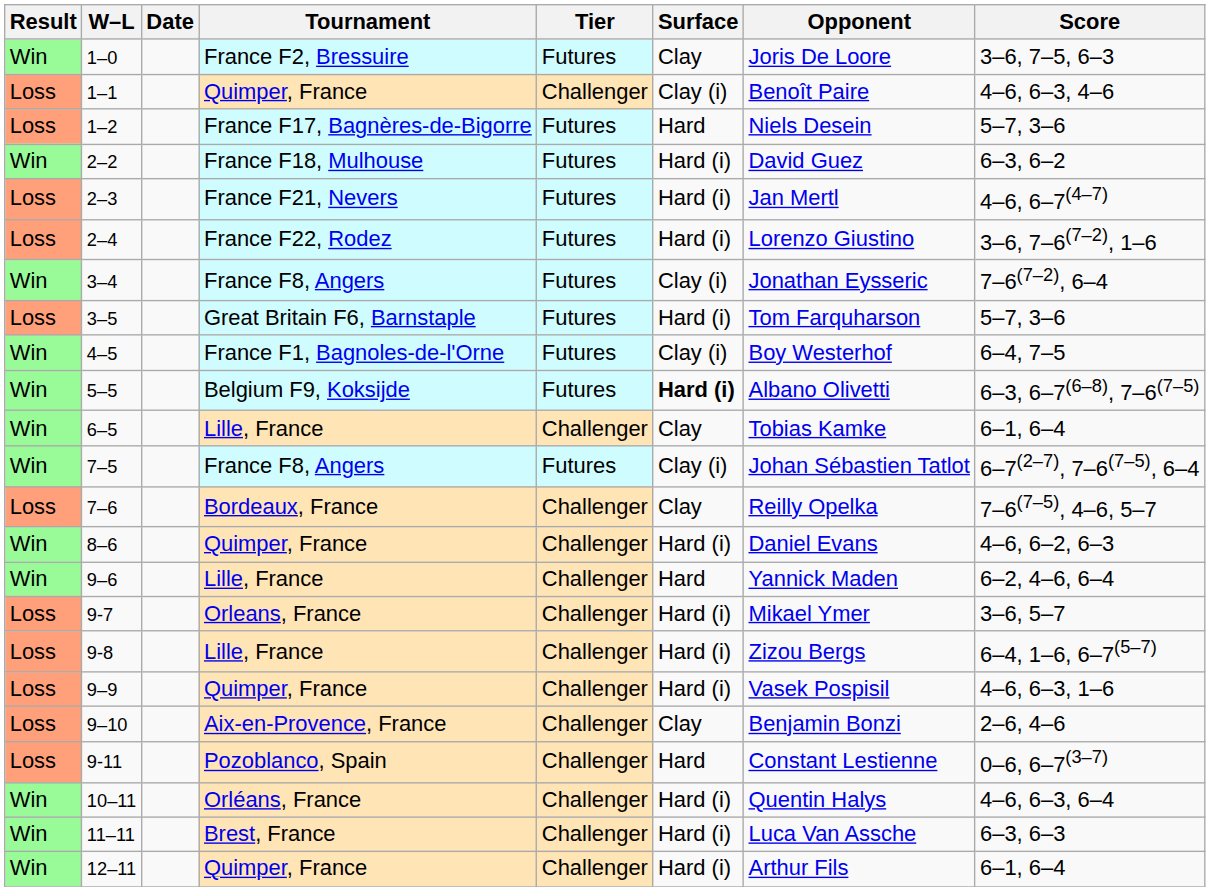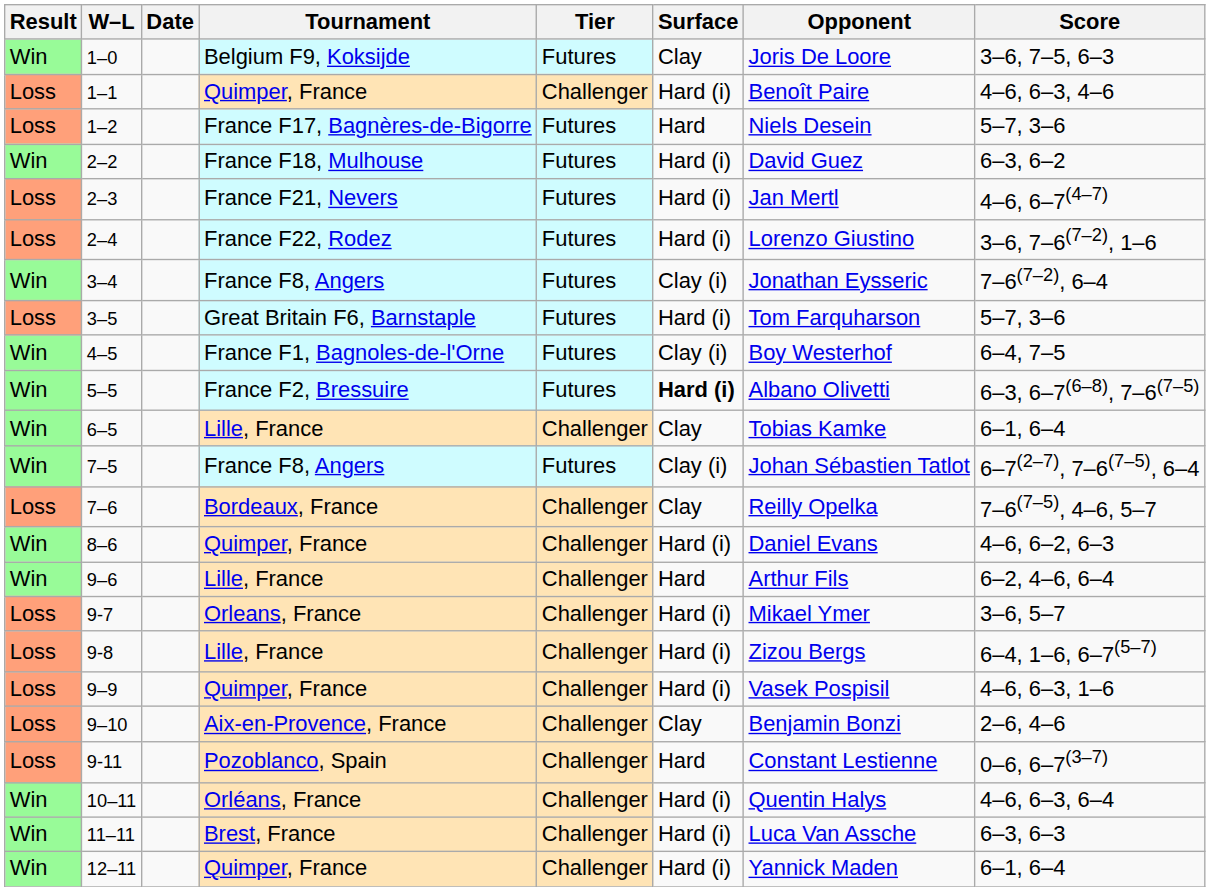1–0 | Tournament: France F2, Bressuire -> Belgium F9, Koksijde
1–1 | Surface: Clay (i) -> Hard (i)
5–5 | Tournament: Belgium F9, Koksijde -> France F2, Bressuire
9–6 | Opponent: Yannick Maden -> Arthur Fils
12–11 | Opponent: Arthur Fils -> Yannick Maden
